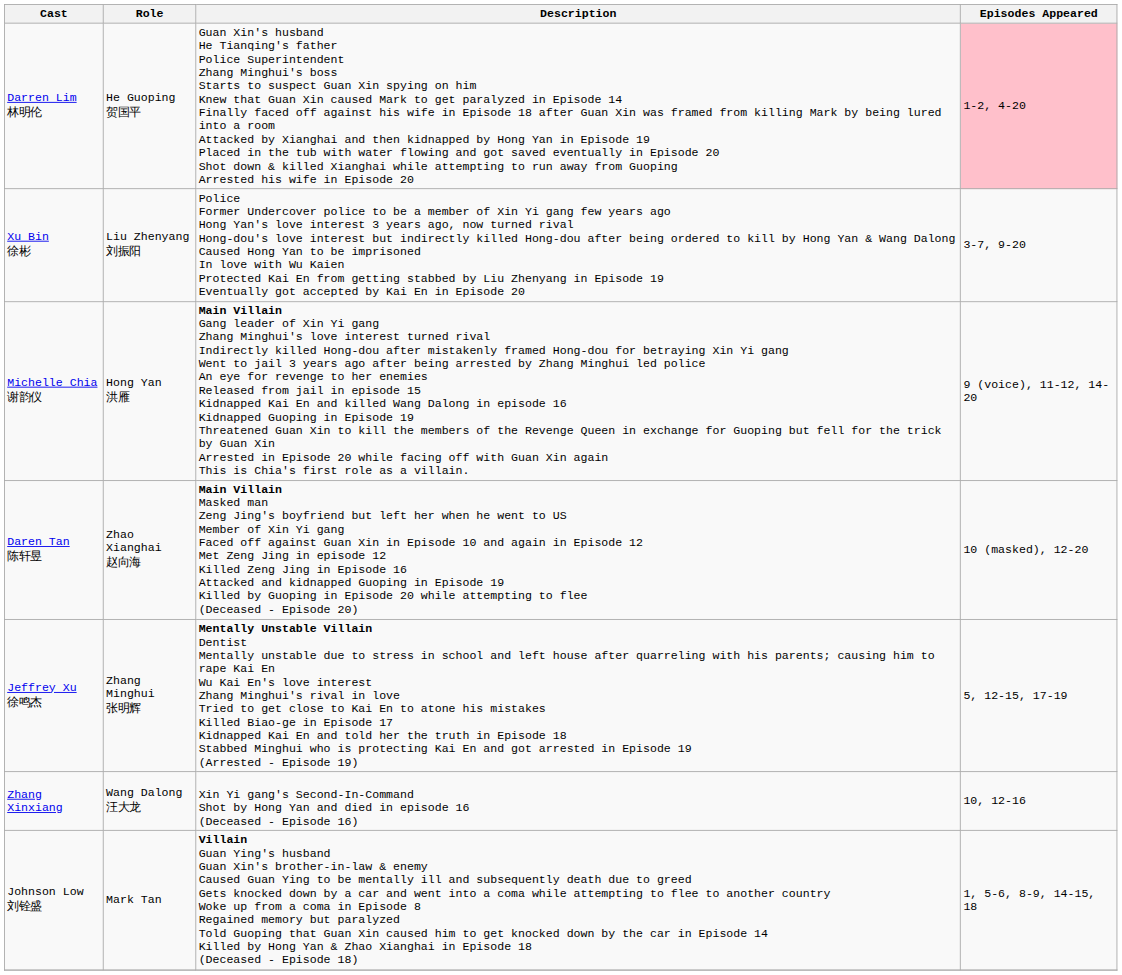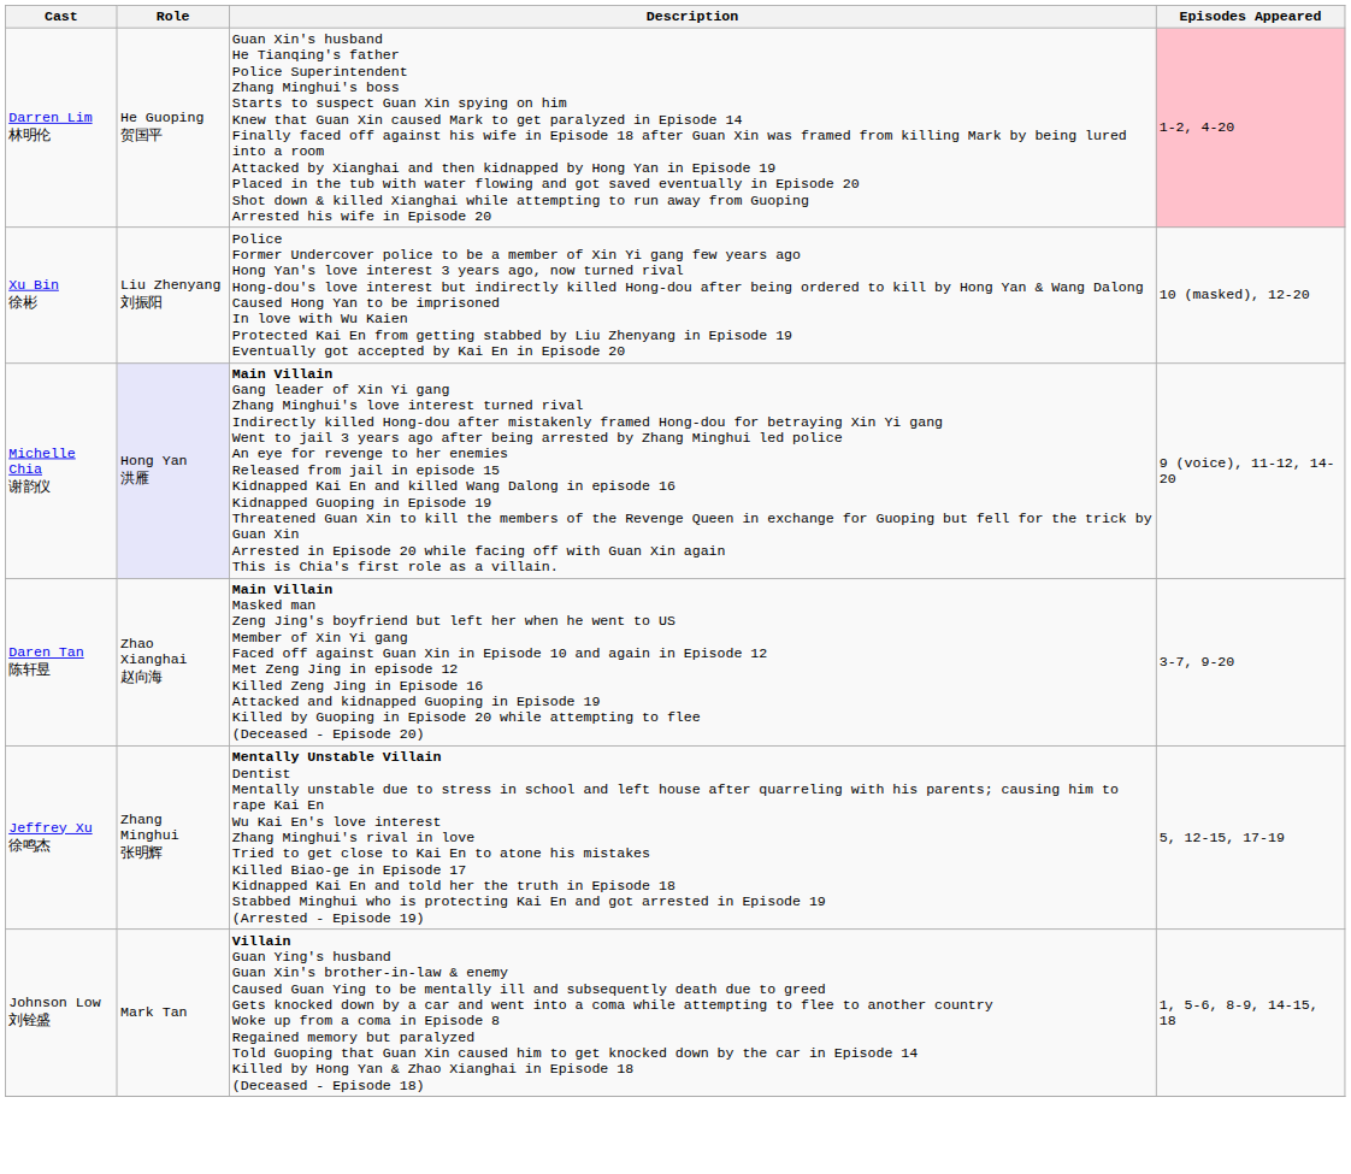Xu Bin 徐彬 | Episodes Appeared: 3-7, 9-20 -> 10 (masked), 12-20
Michelle Chia 谢韵仪 | Role: no background -> lavender background
Daren Tan 陈轩昱 | Episodes Appeared: 10 (masked), 12-20 -> 3-7, 9-20
- row: Zhang Xinxiang | Wang Dalong 汪大龙 | Xin Yi gang's Second-In-Command Shot by Hong Yan and died in episode 16 (Deceased - Episode 16) | 10, 12-16
